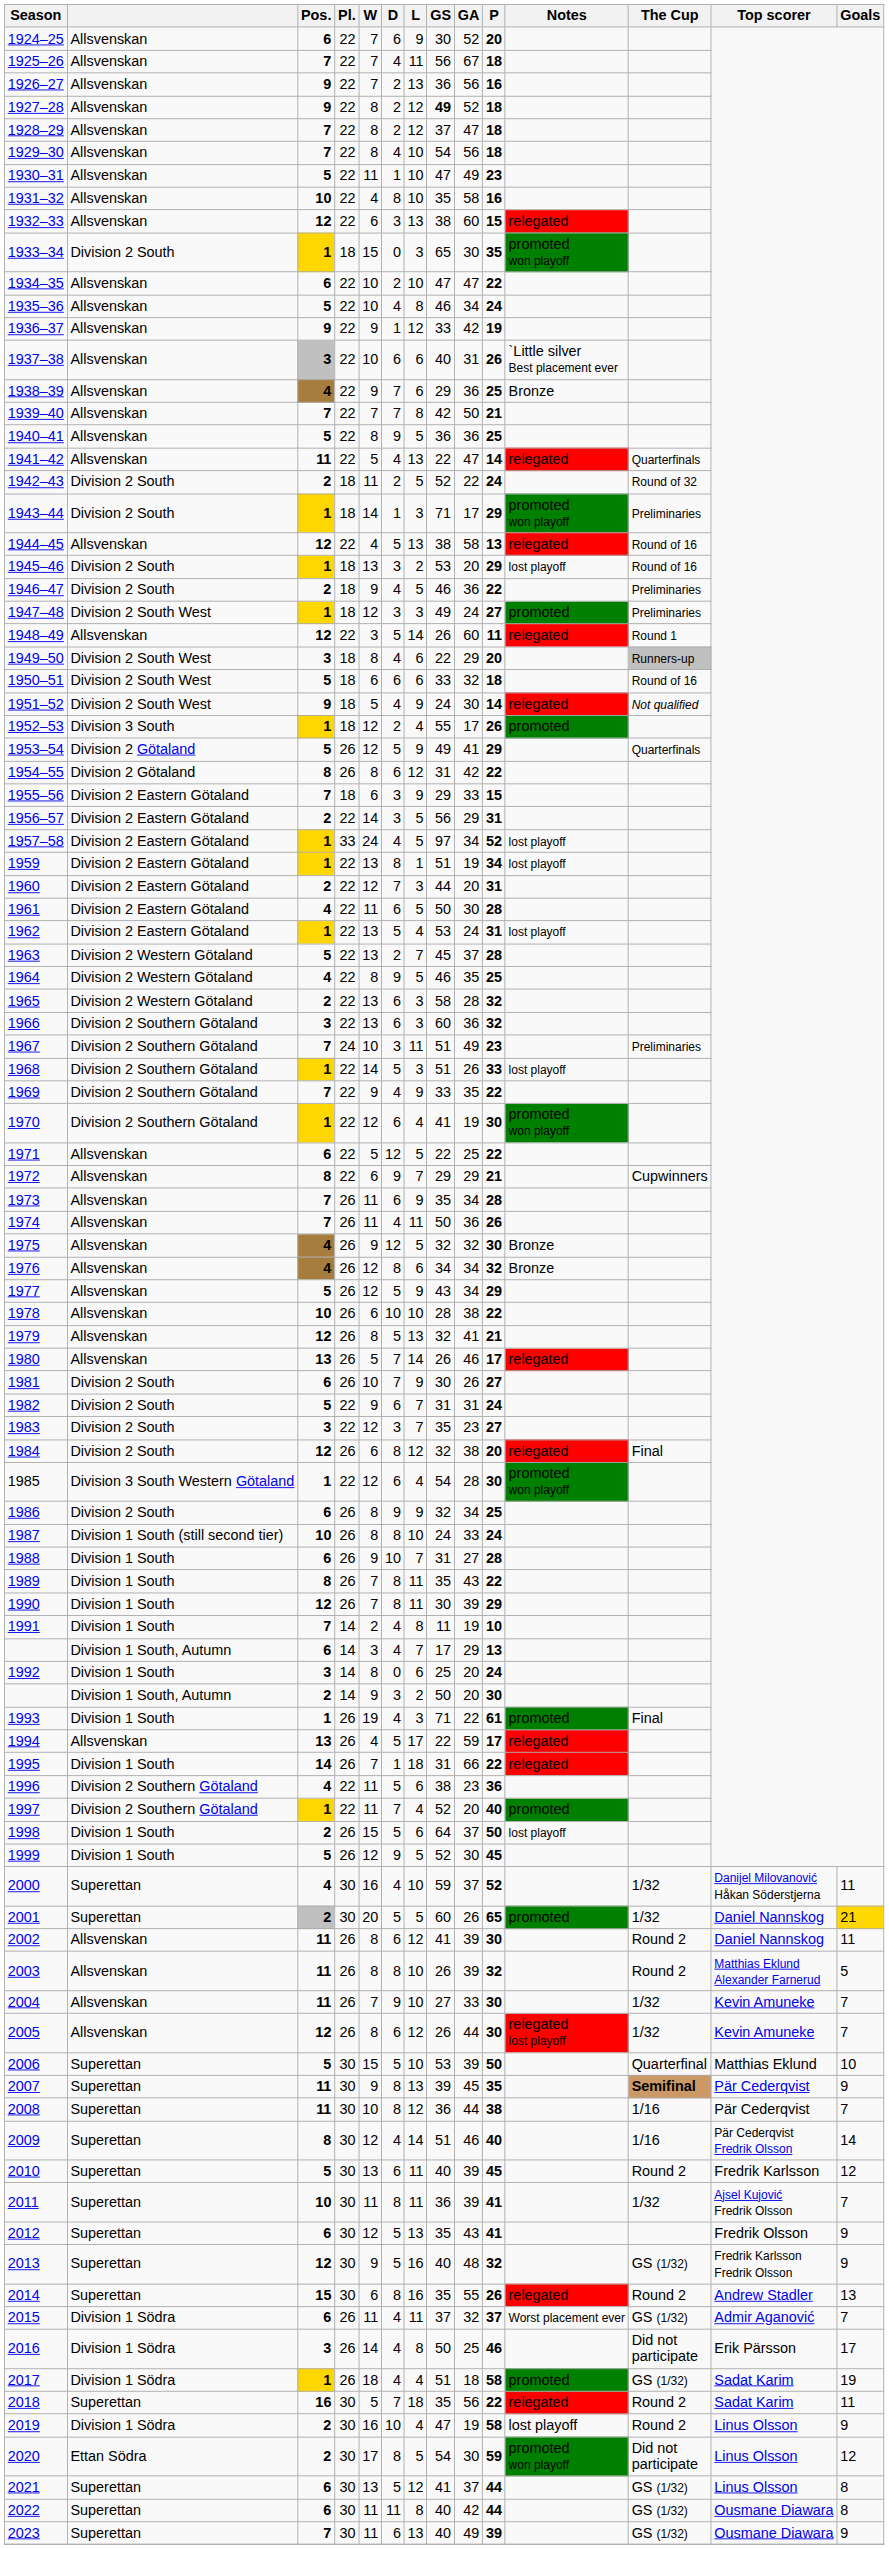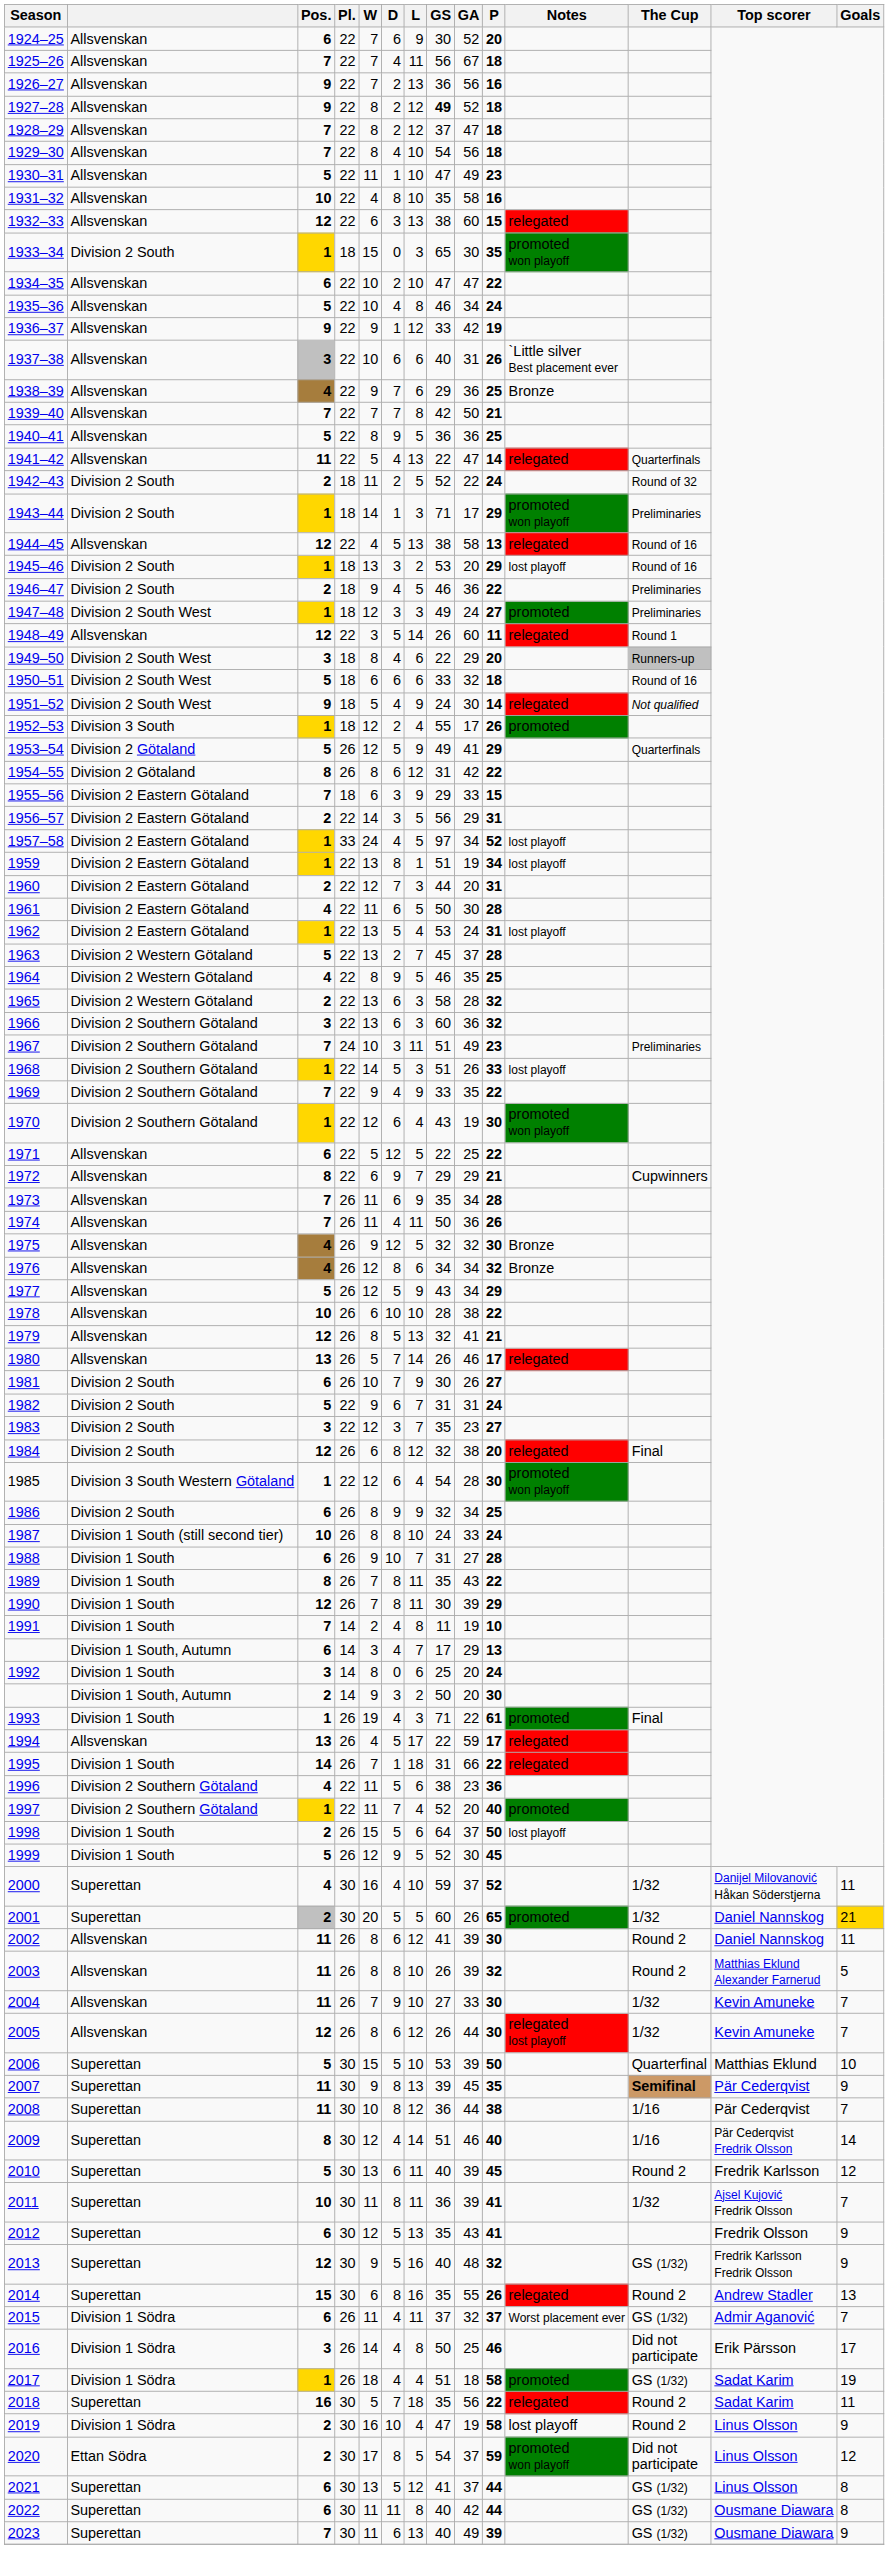1970 | GS: 41 -> 43
2020 | GA: 30 -> 37
